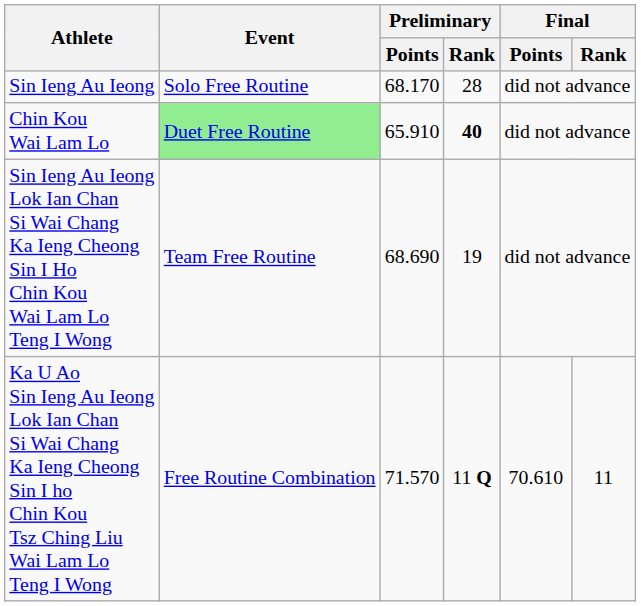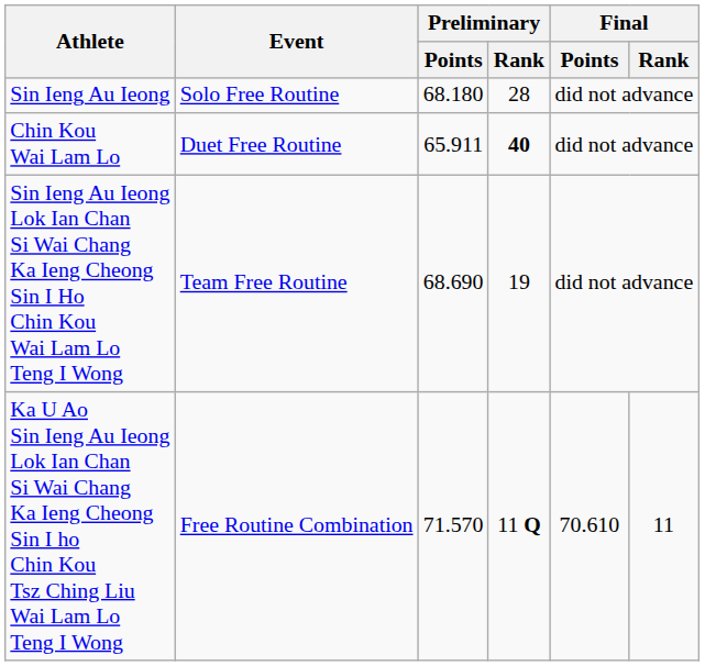Sin Ieng Au Ieong | Preliminary / Points: 68.170 -> 68.180
Chin Kou Wai Lam Lo | Event: lightgreen background -> no background
Chin Kou Wai Lam Lo | Preliminary / Points: 65.910 -> 65.911
